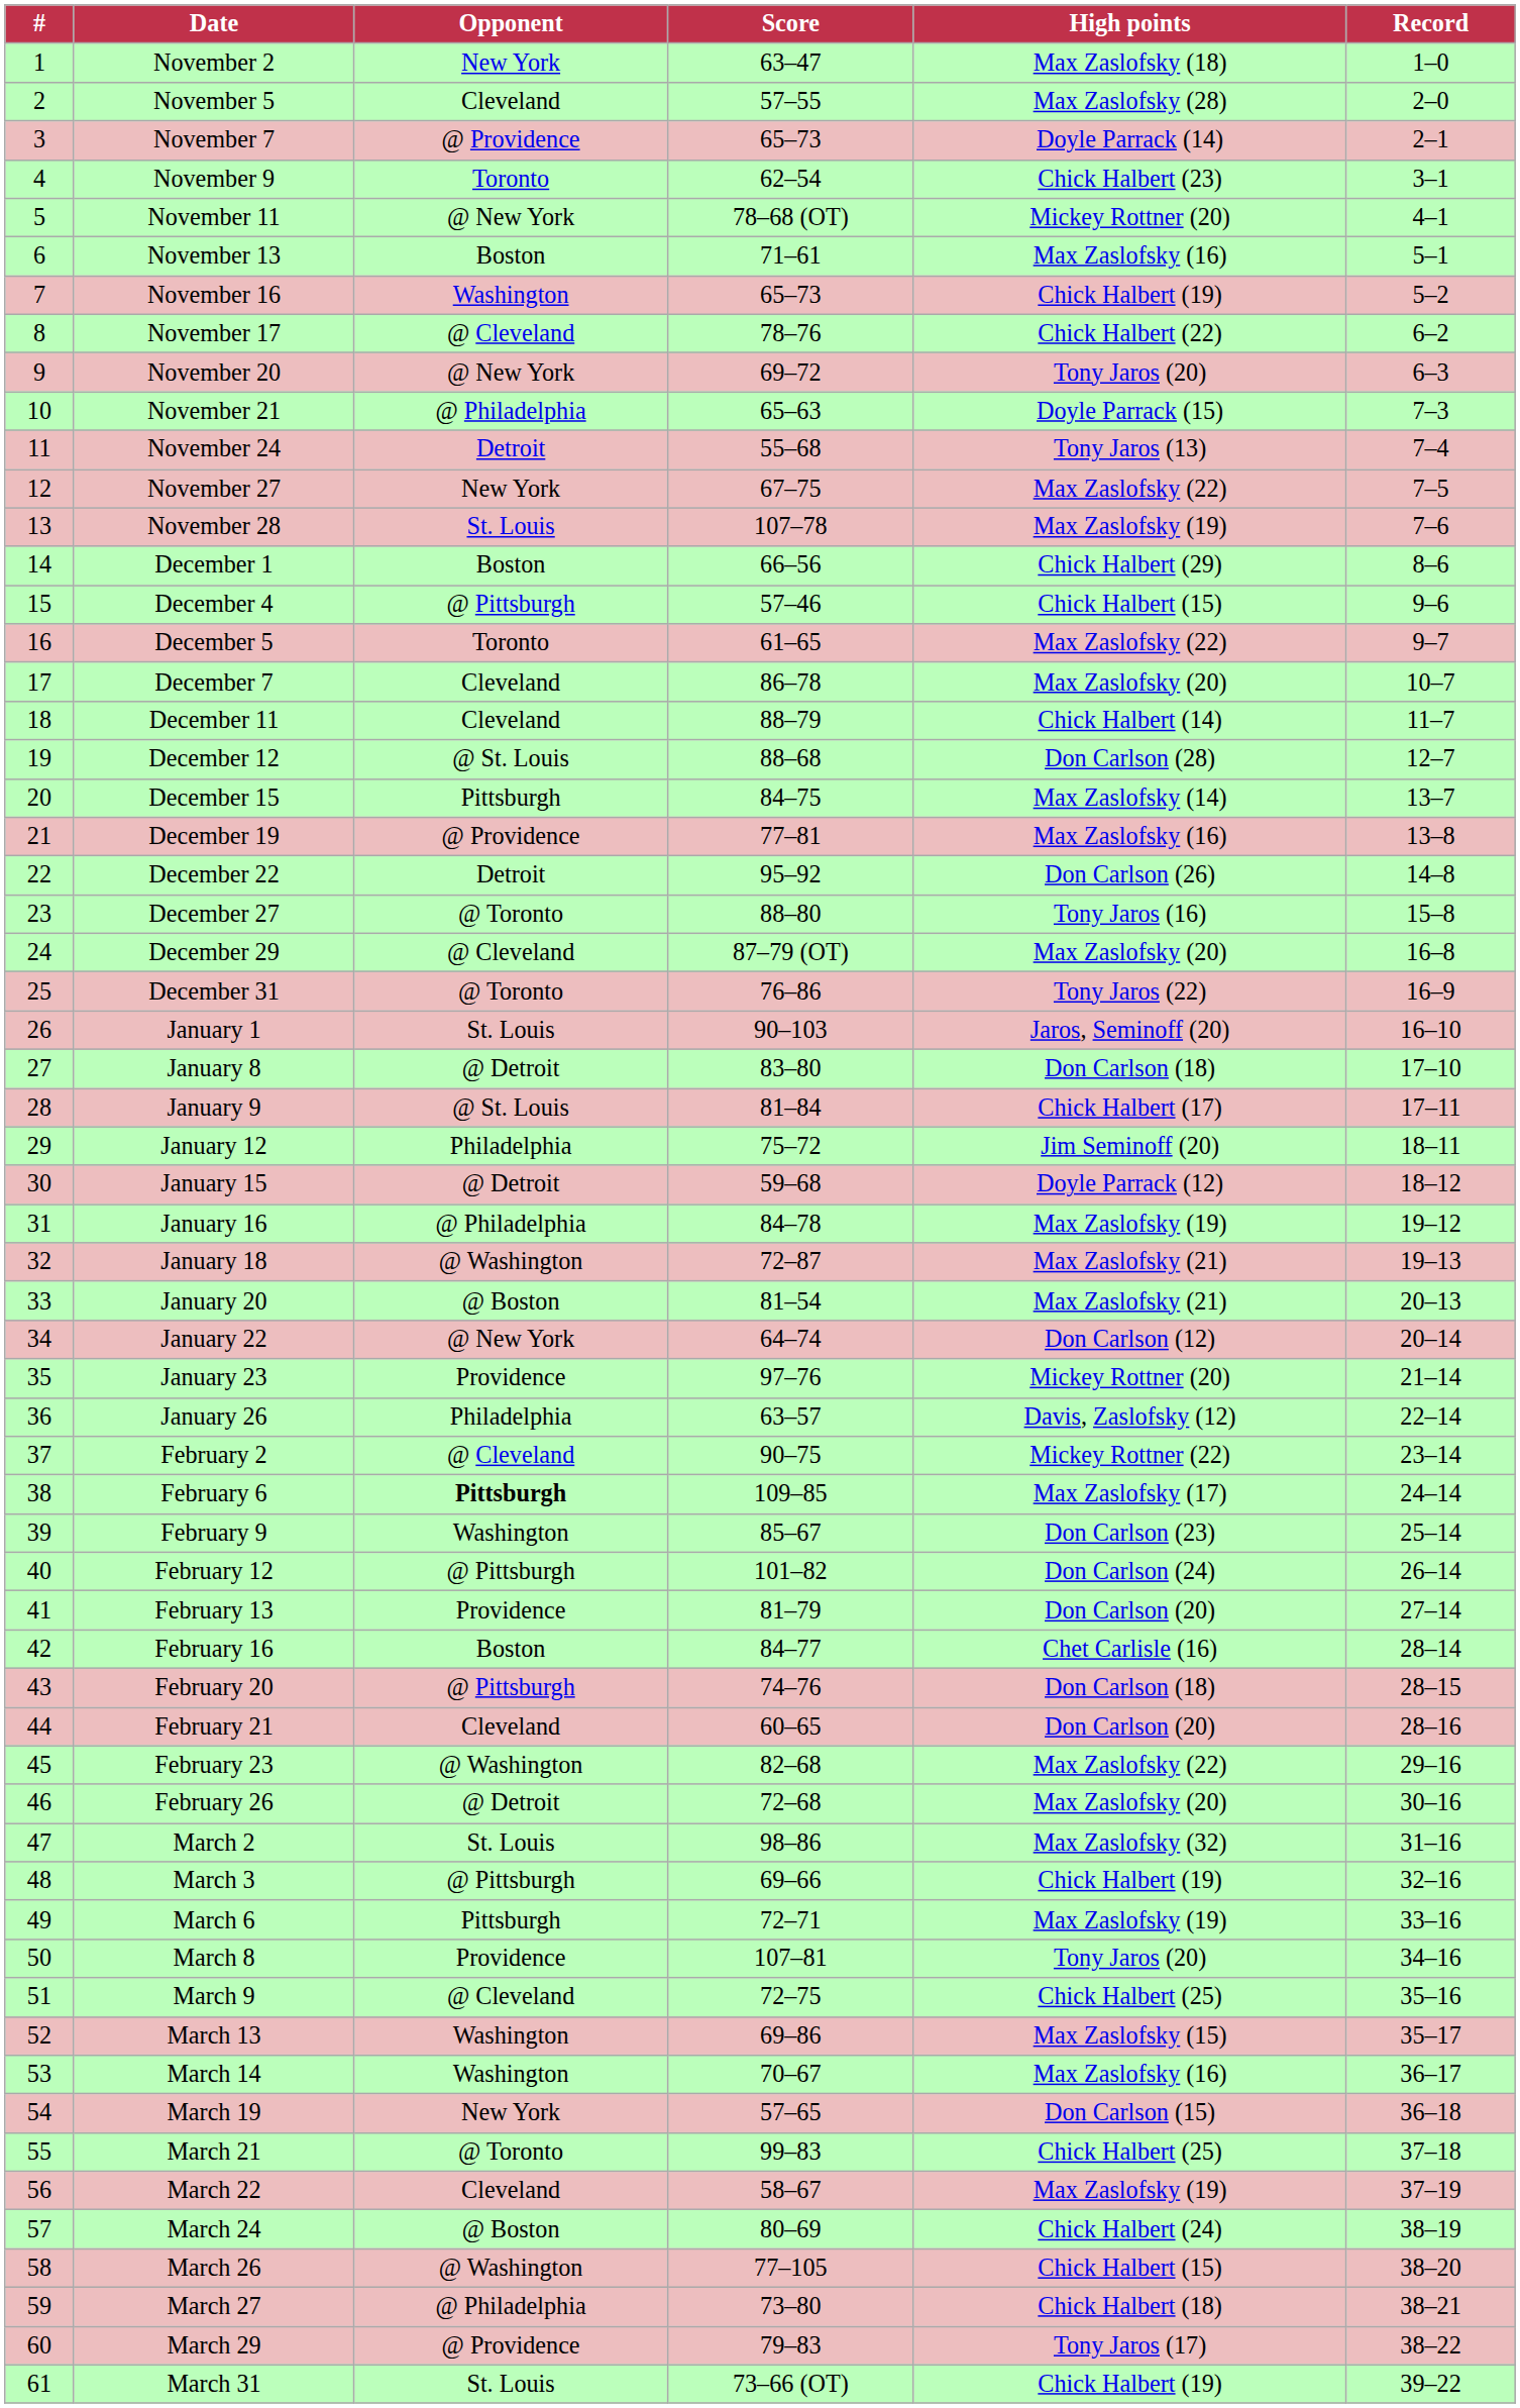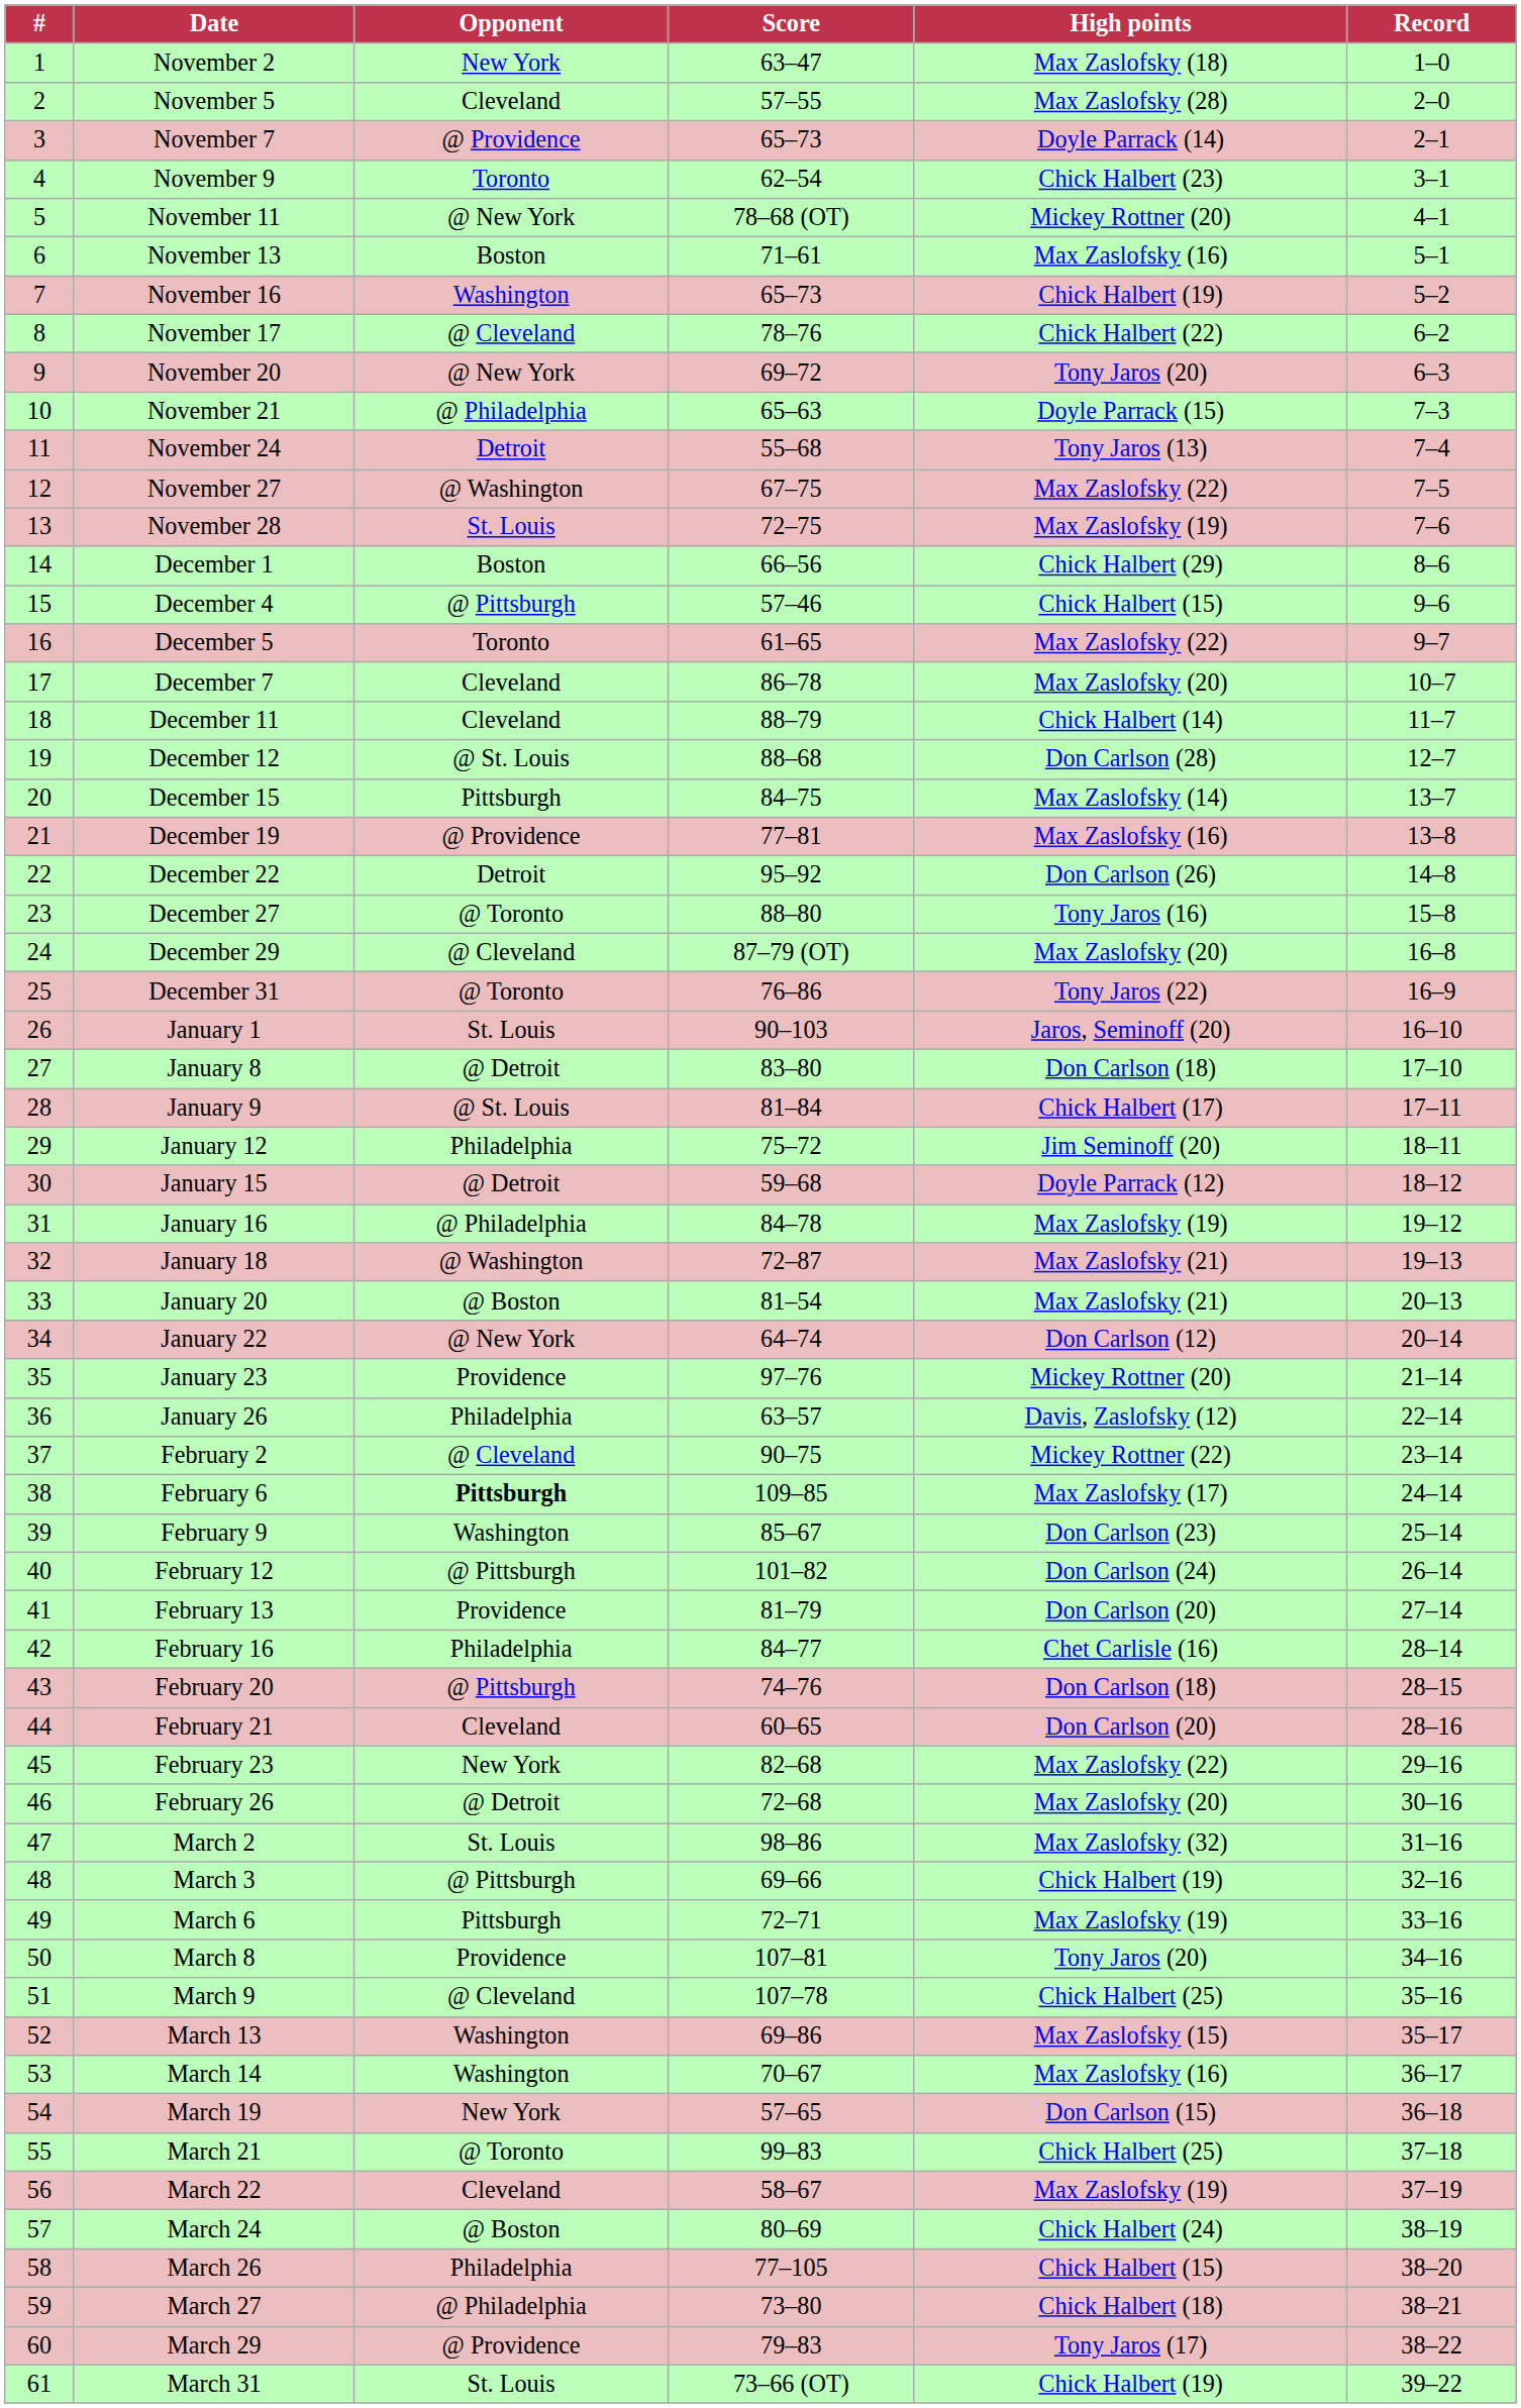November 27 | Opponent: New York -> @ Washington
November 28 | Score: 107–78 -> 72–75
February 16 | Opponent: Boston -> Philadelphia
February 23 | Opponent: @ Washington -> New York
March 9 | Score: 72–75 -> 107–78
March 26 | Opponent: @ Washington -> Philadelphia
